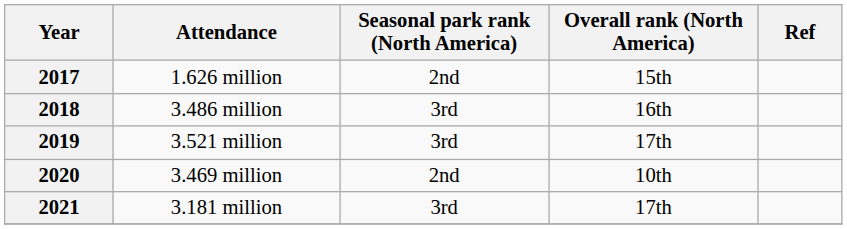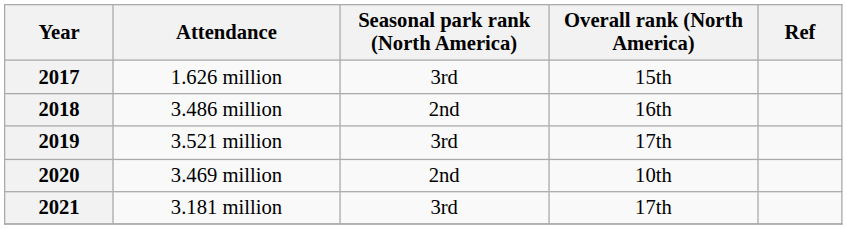2017 | Seasonal park rank (North America): 2nd -> 3rd
2018 | Seasonal park rank (North America): 3rd -> 2nd
